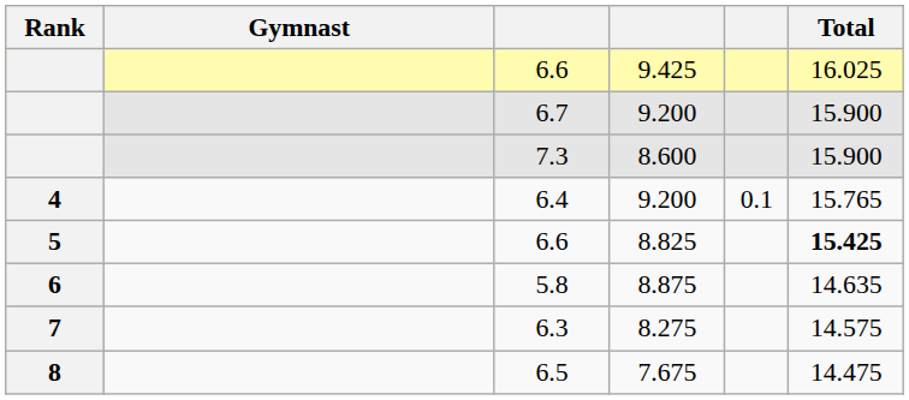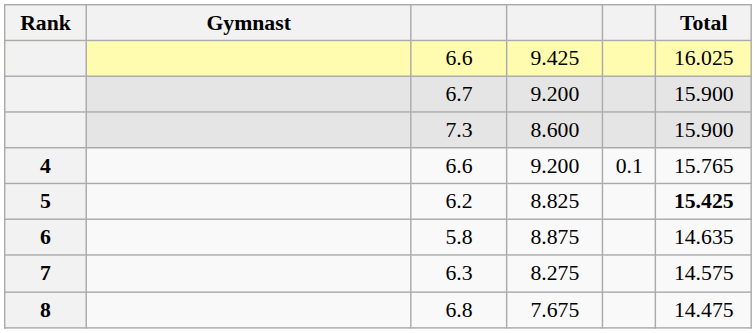4 / 9.200 | column 3: 6.4 -> 6.6
8.825 | column 3: 6.6 -> 6.2
7.675 | column 3: 6.5 -> 6.8
